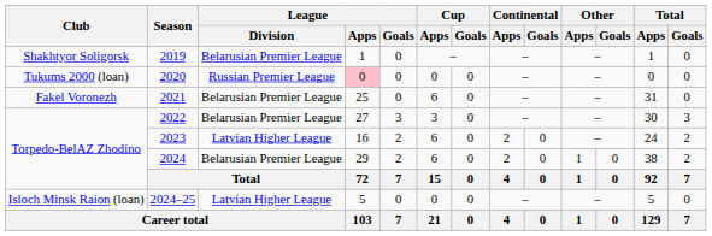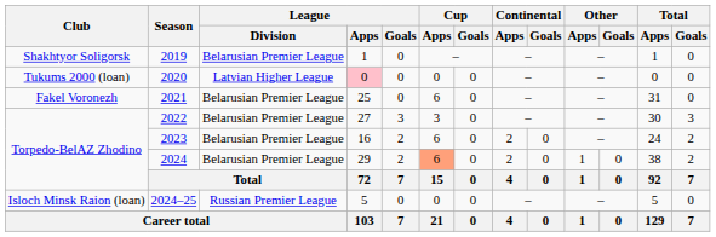2020 | League / Division: Russian Premier League -> Latvian Higher League
2023 | League / Division: Latvian Higher League -> Belarusian Premier League
2024 | Cup / Apps: no background -> lightsalmon background
2024–25 | League / Division: Latvian Higher League -> Russian Premier League
